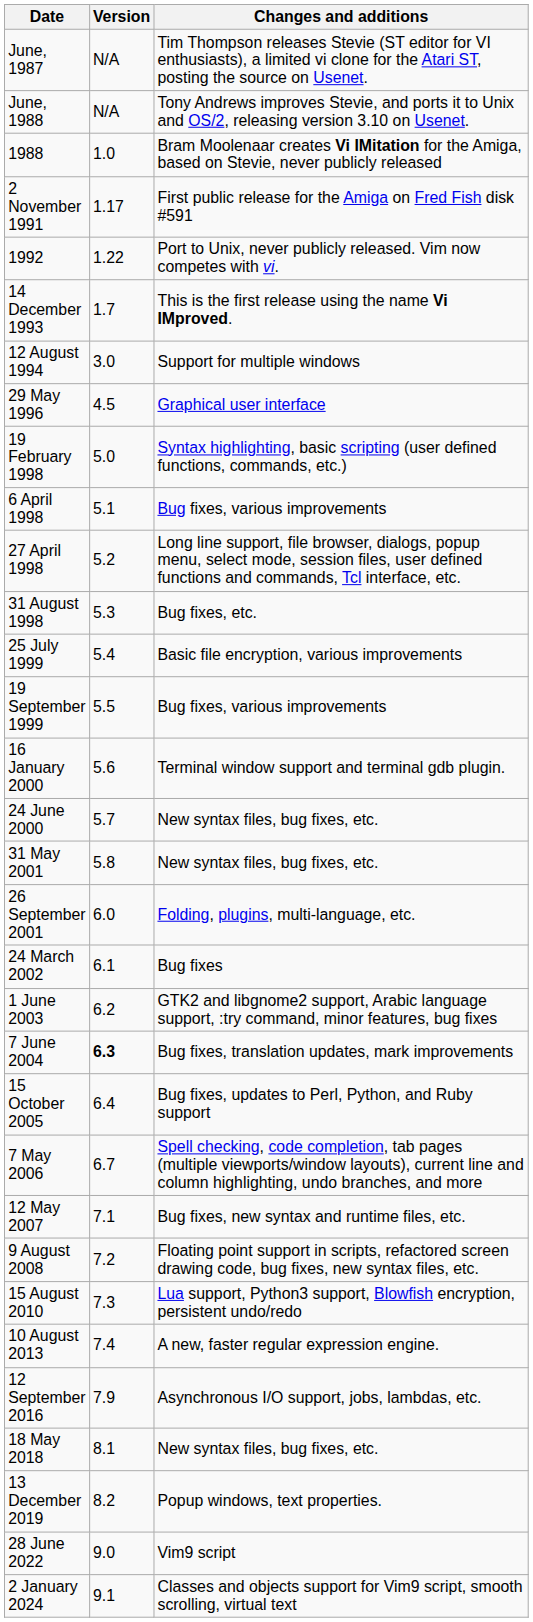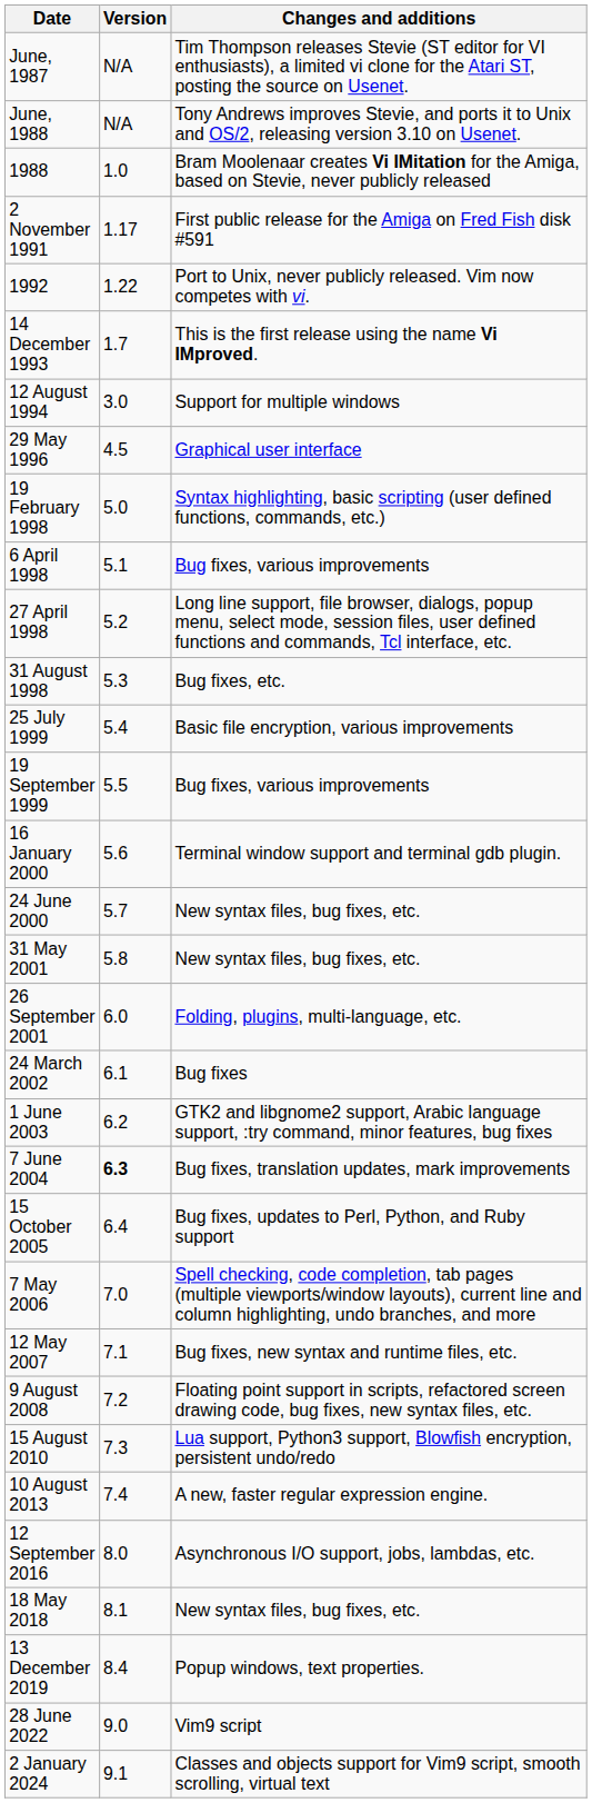7 May 2006 | Version: 6.7 -> 7.0
12 September 2016 | Version: 7.9 -> 8.0
13 December 2019 | Version: 8.2 -> 8.4
